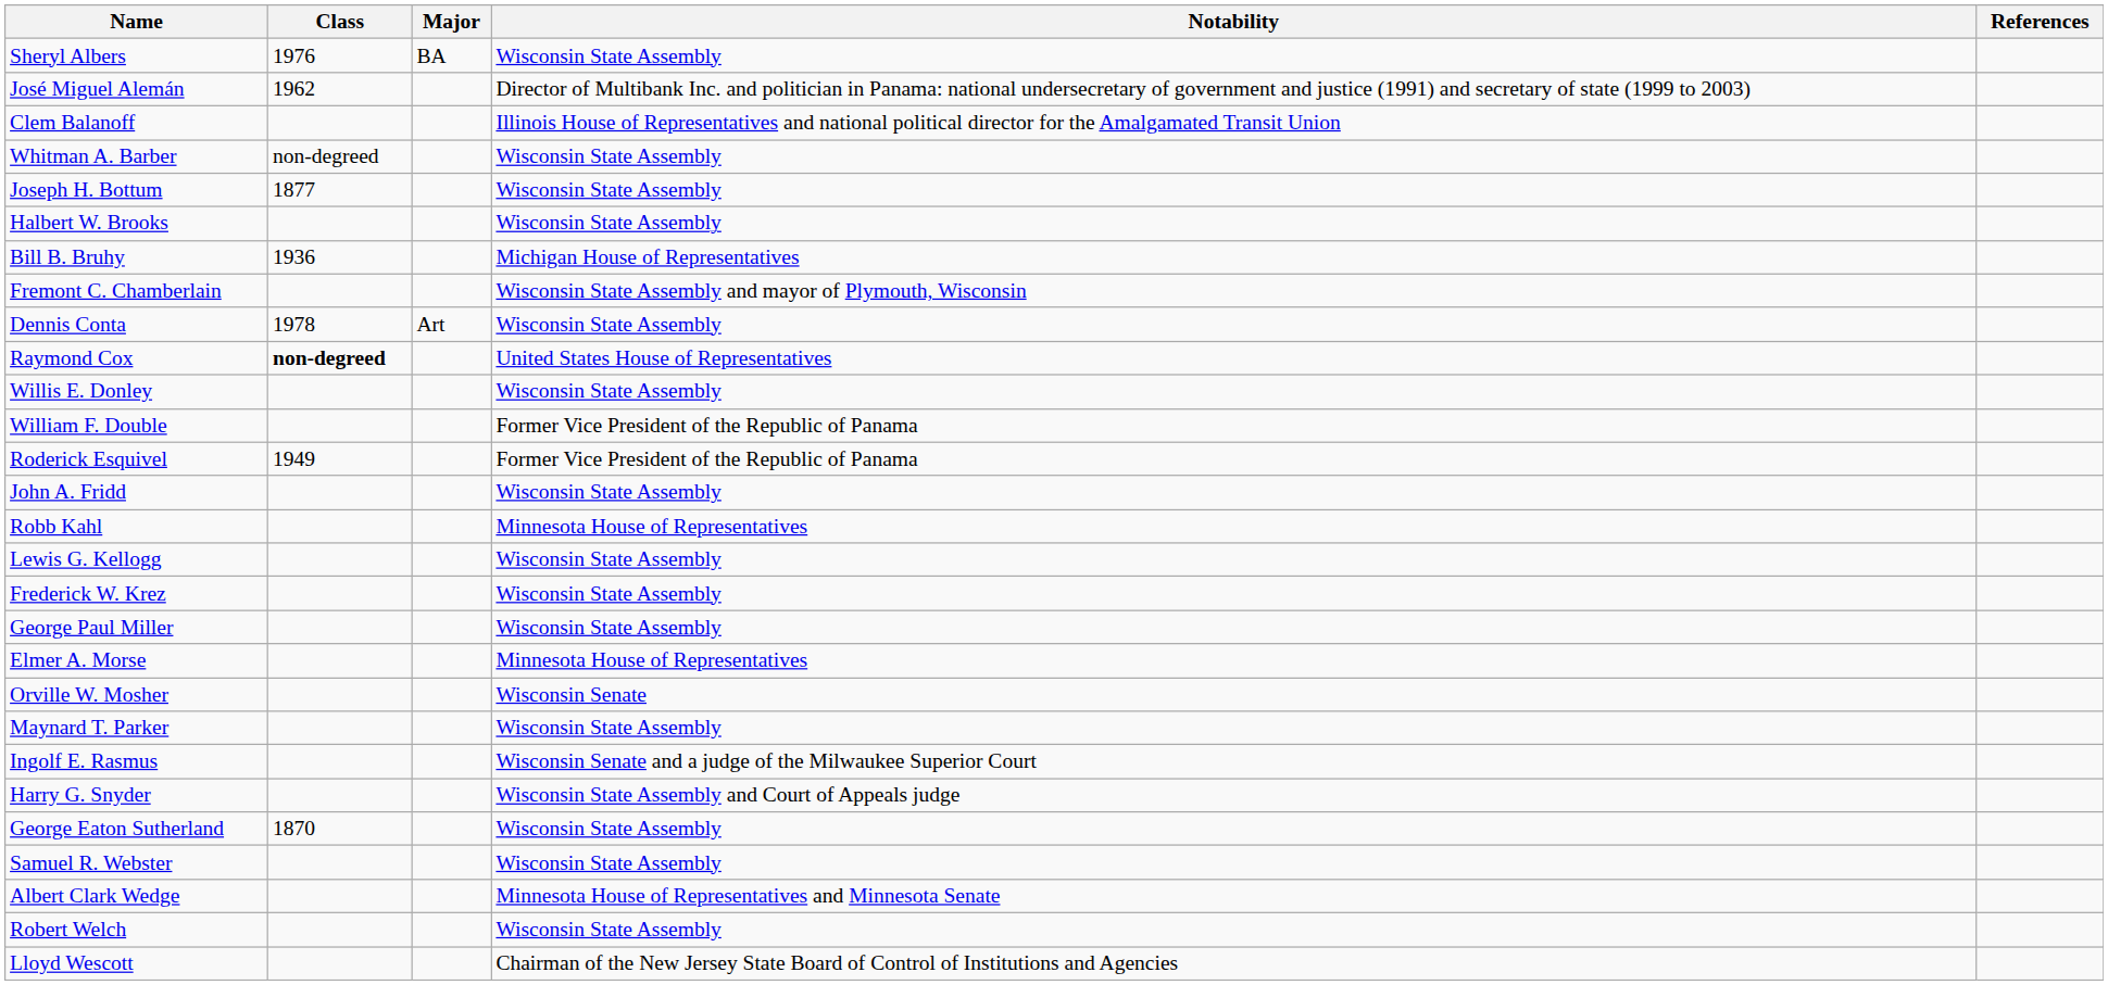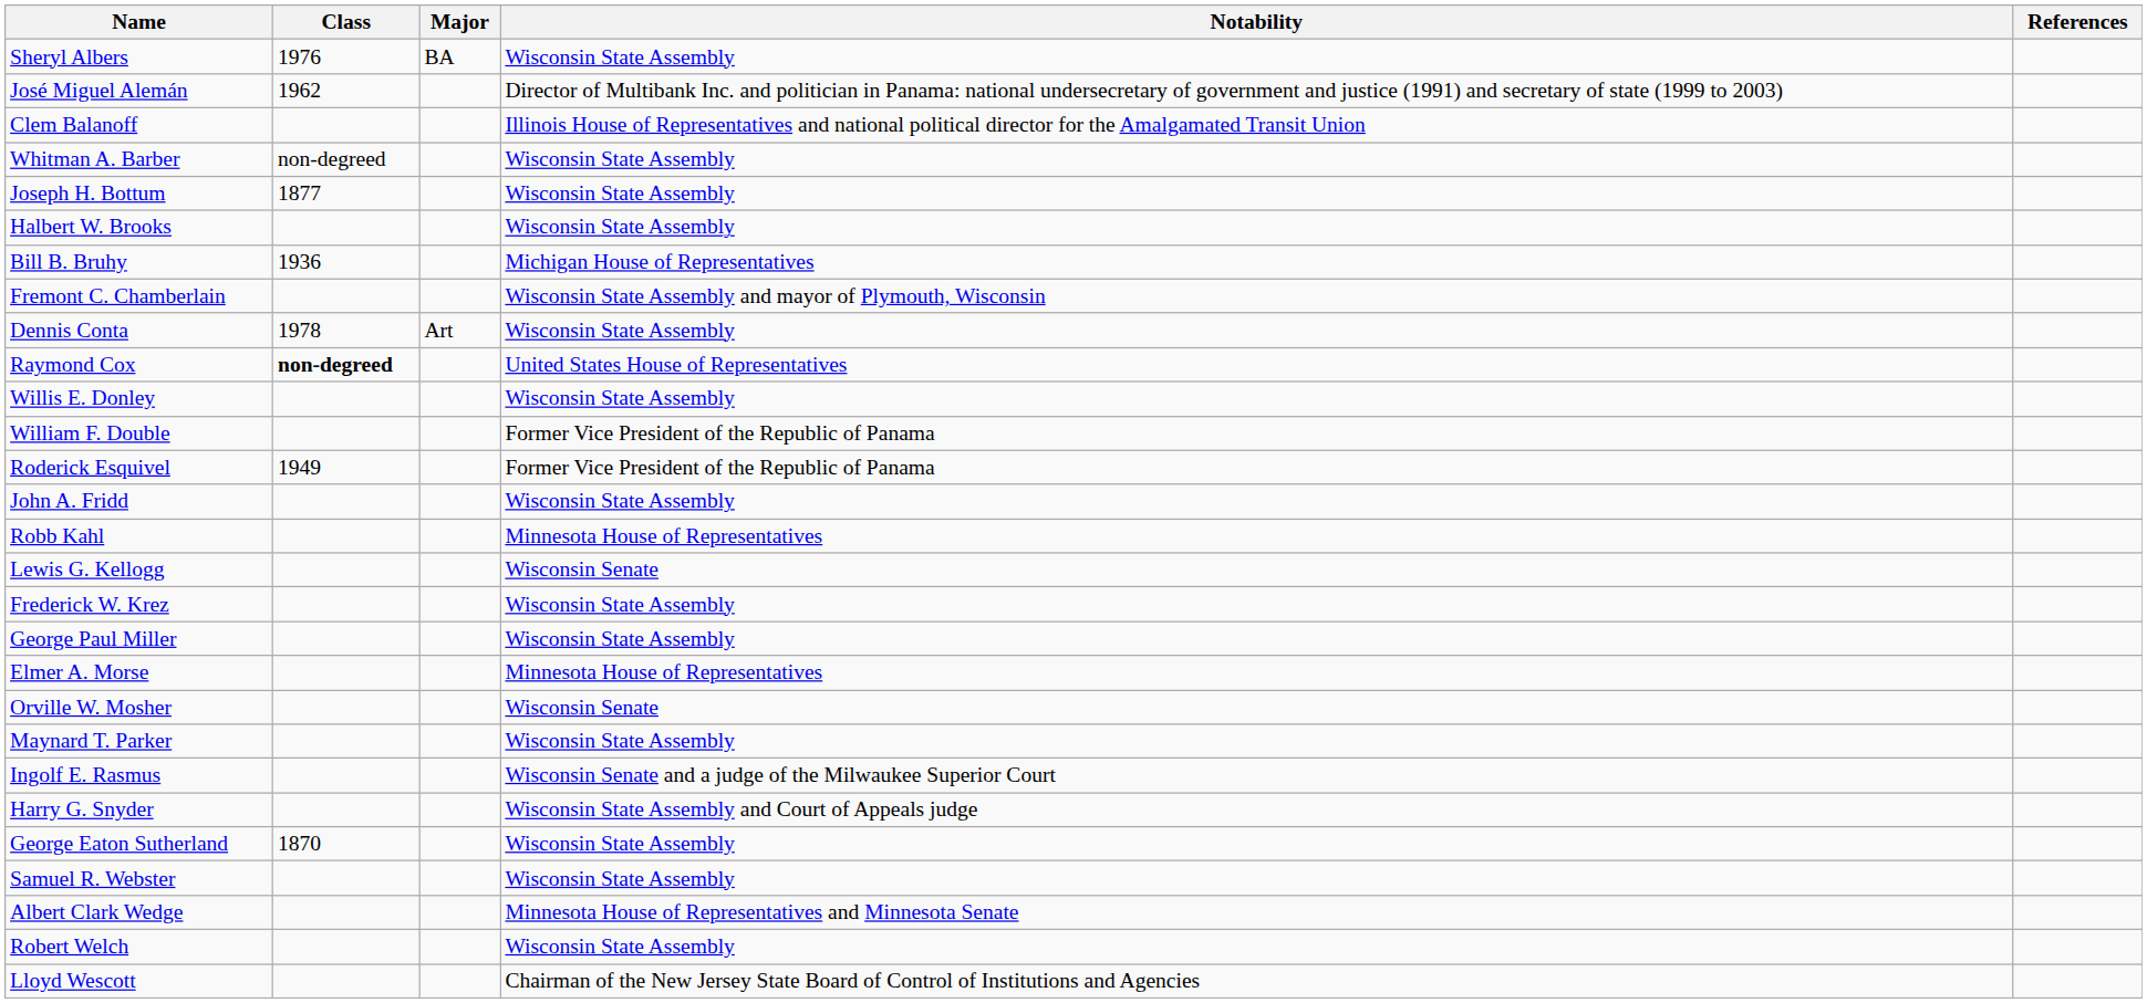Lewis G. Kellogg | Notability: Wisconsin State Assembly -> Wisconsin Senate
